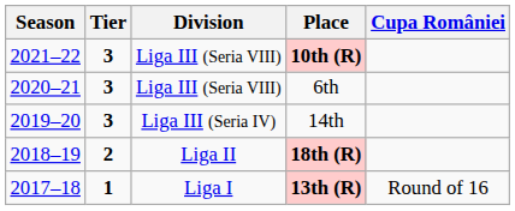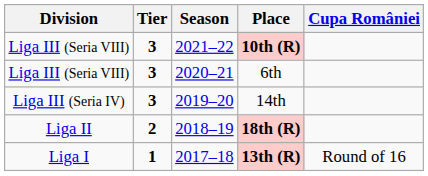columns swapped: Season <-> Division
